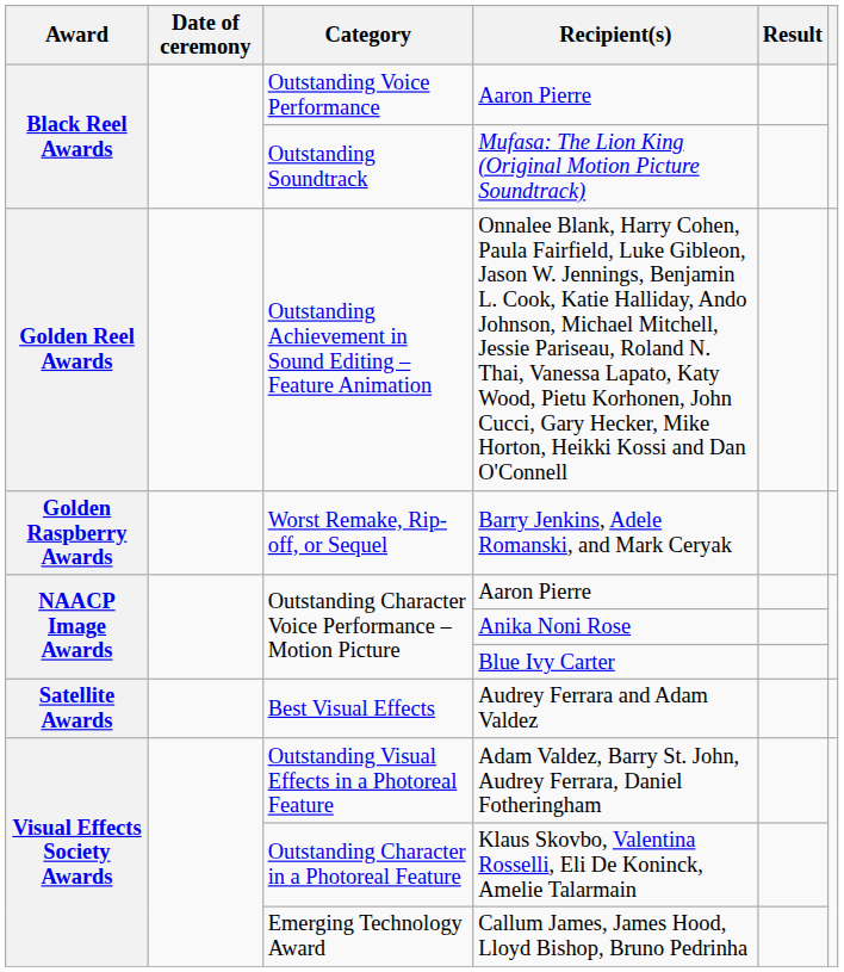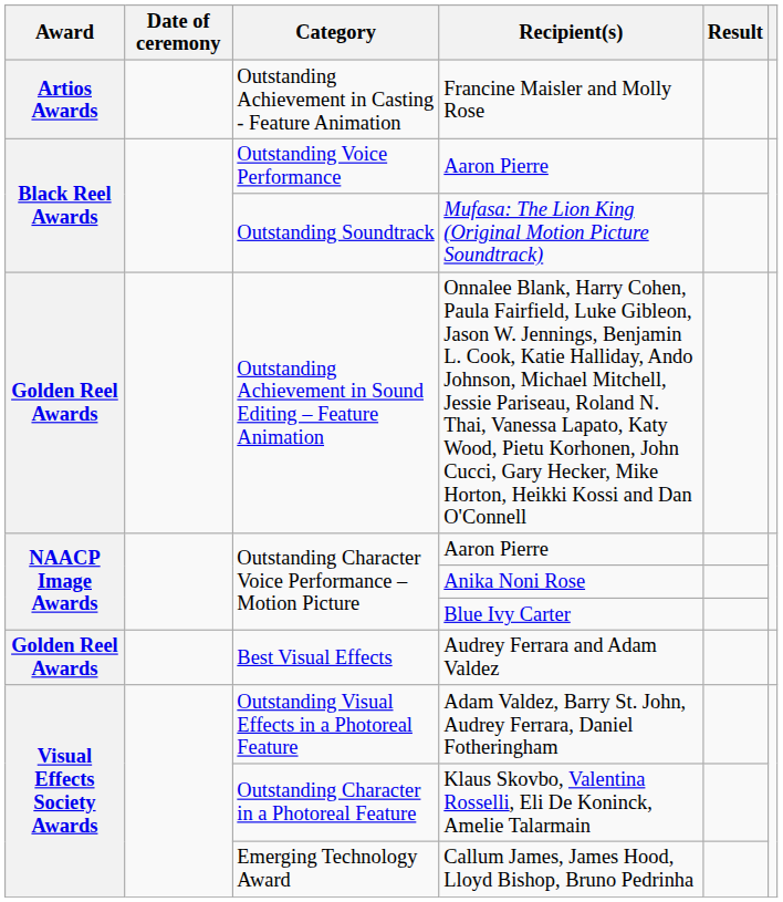+ row: Artios Awards | Outstanding Achievement in Casting - Feature Animation | Francine Maisler and Molly Rose
- row: Golden Raspberry Awards | Worst Remake, Rip-off, or Sequel | Barry Jenkins, Adele Romanski, and Mark Ceryak
Audrey Ferrara and Adam Valdez | Award: Satellite Awards -> Golden Reel Awards
